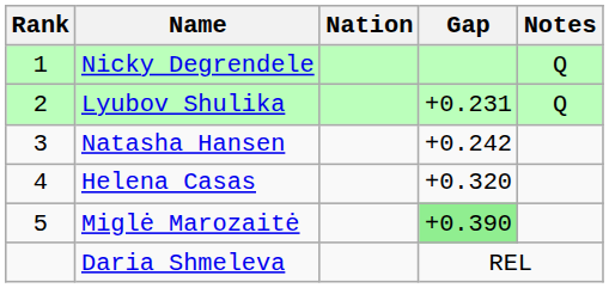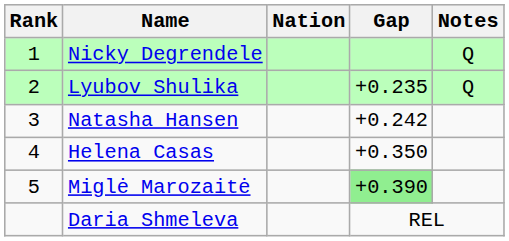Lyubov Shulika | Gap: +0.231 -> +0.235
Helena Casas | Gap: +0.320 -> +0.350
